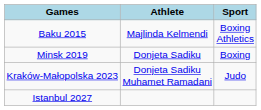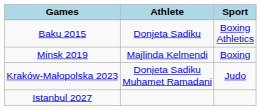Baku 2015 | Athlete: Majlinda Kelmendi -> Donjeta Sadiku
Minsk 2019 | Athlete: Donjeta Sadiku -> Majlinda Kelmendi
